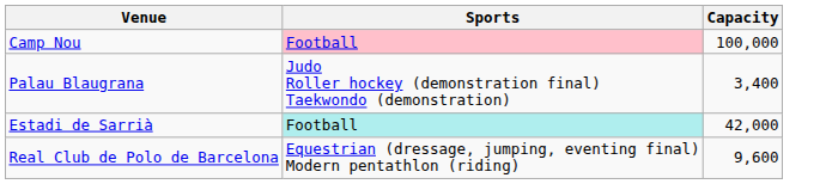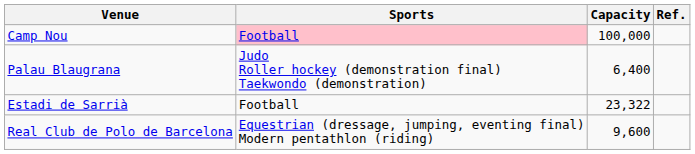+ column: Ref.
Palau Blaugrana | Capacity: 3,400 -> 6,400
Estadi de Sarrià | Sports: paleturquoise background -> no background
Estadi de Sarrià | Capacity: 42,000 -> 23,322
